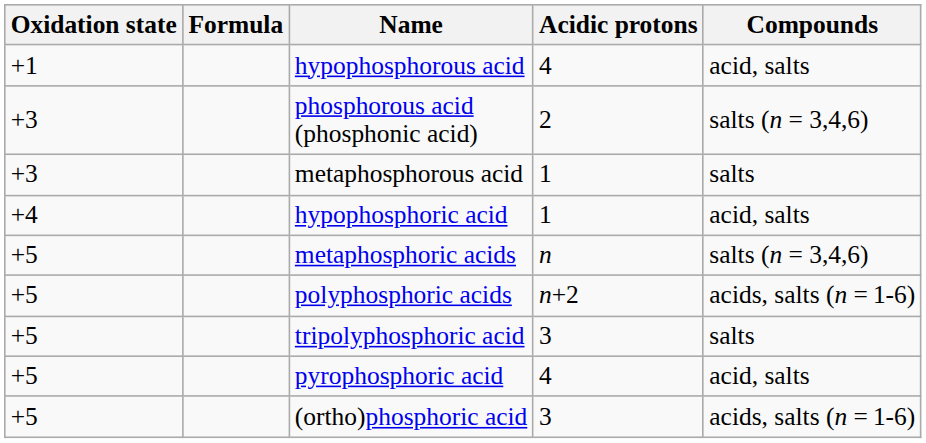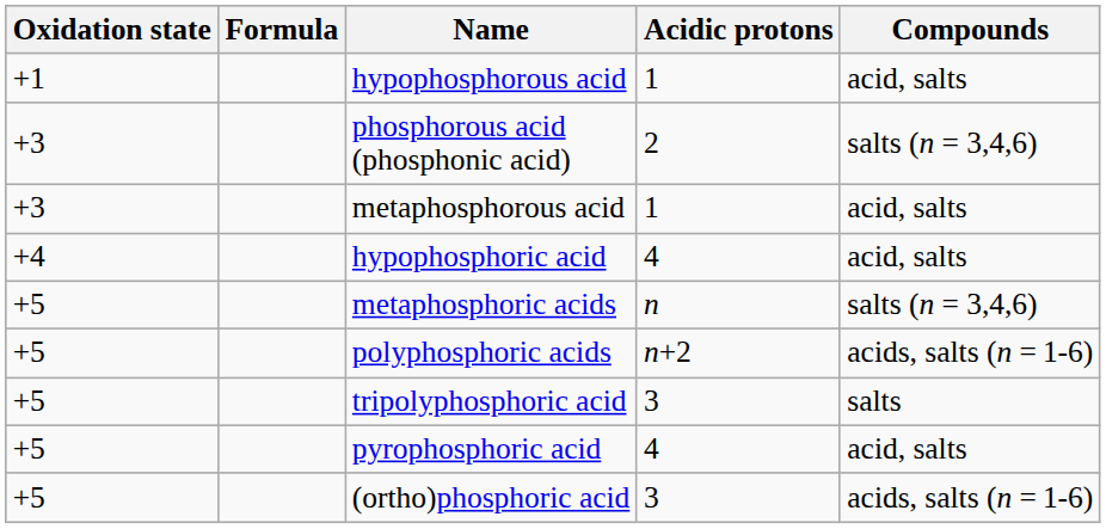hypophosphorous acid | Acidic protons: 4 -> 1
metaphosphorous acid | Compounds: salts -> acid, salts
hypophosphoric acid | Acidic protons: 1 -> 4
